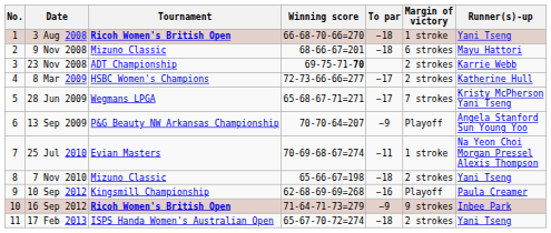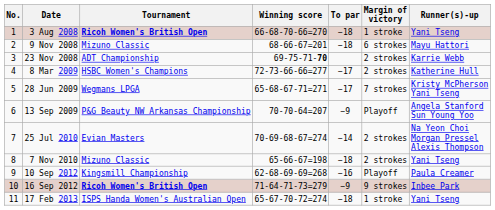25 Jul 2010 | To par: −11 -> −14
25 Jul 2010 | Margin of victory: 1 stroke -> 2 strokes
17 Feb 2013 | Margin of victory: 2 strokes -> 1 stroke
